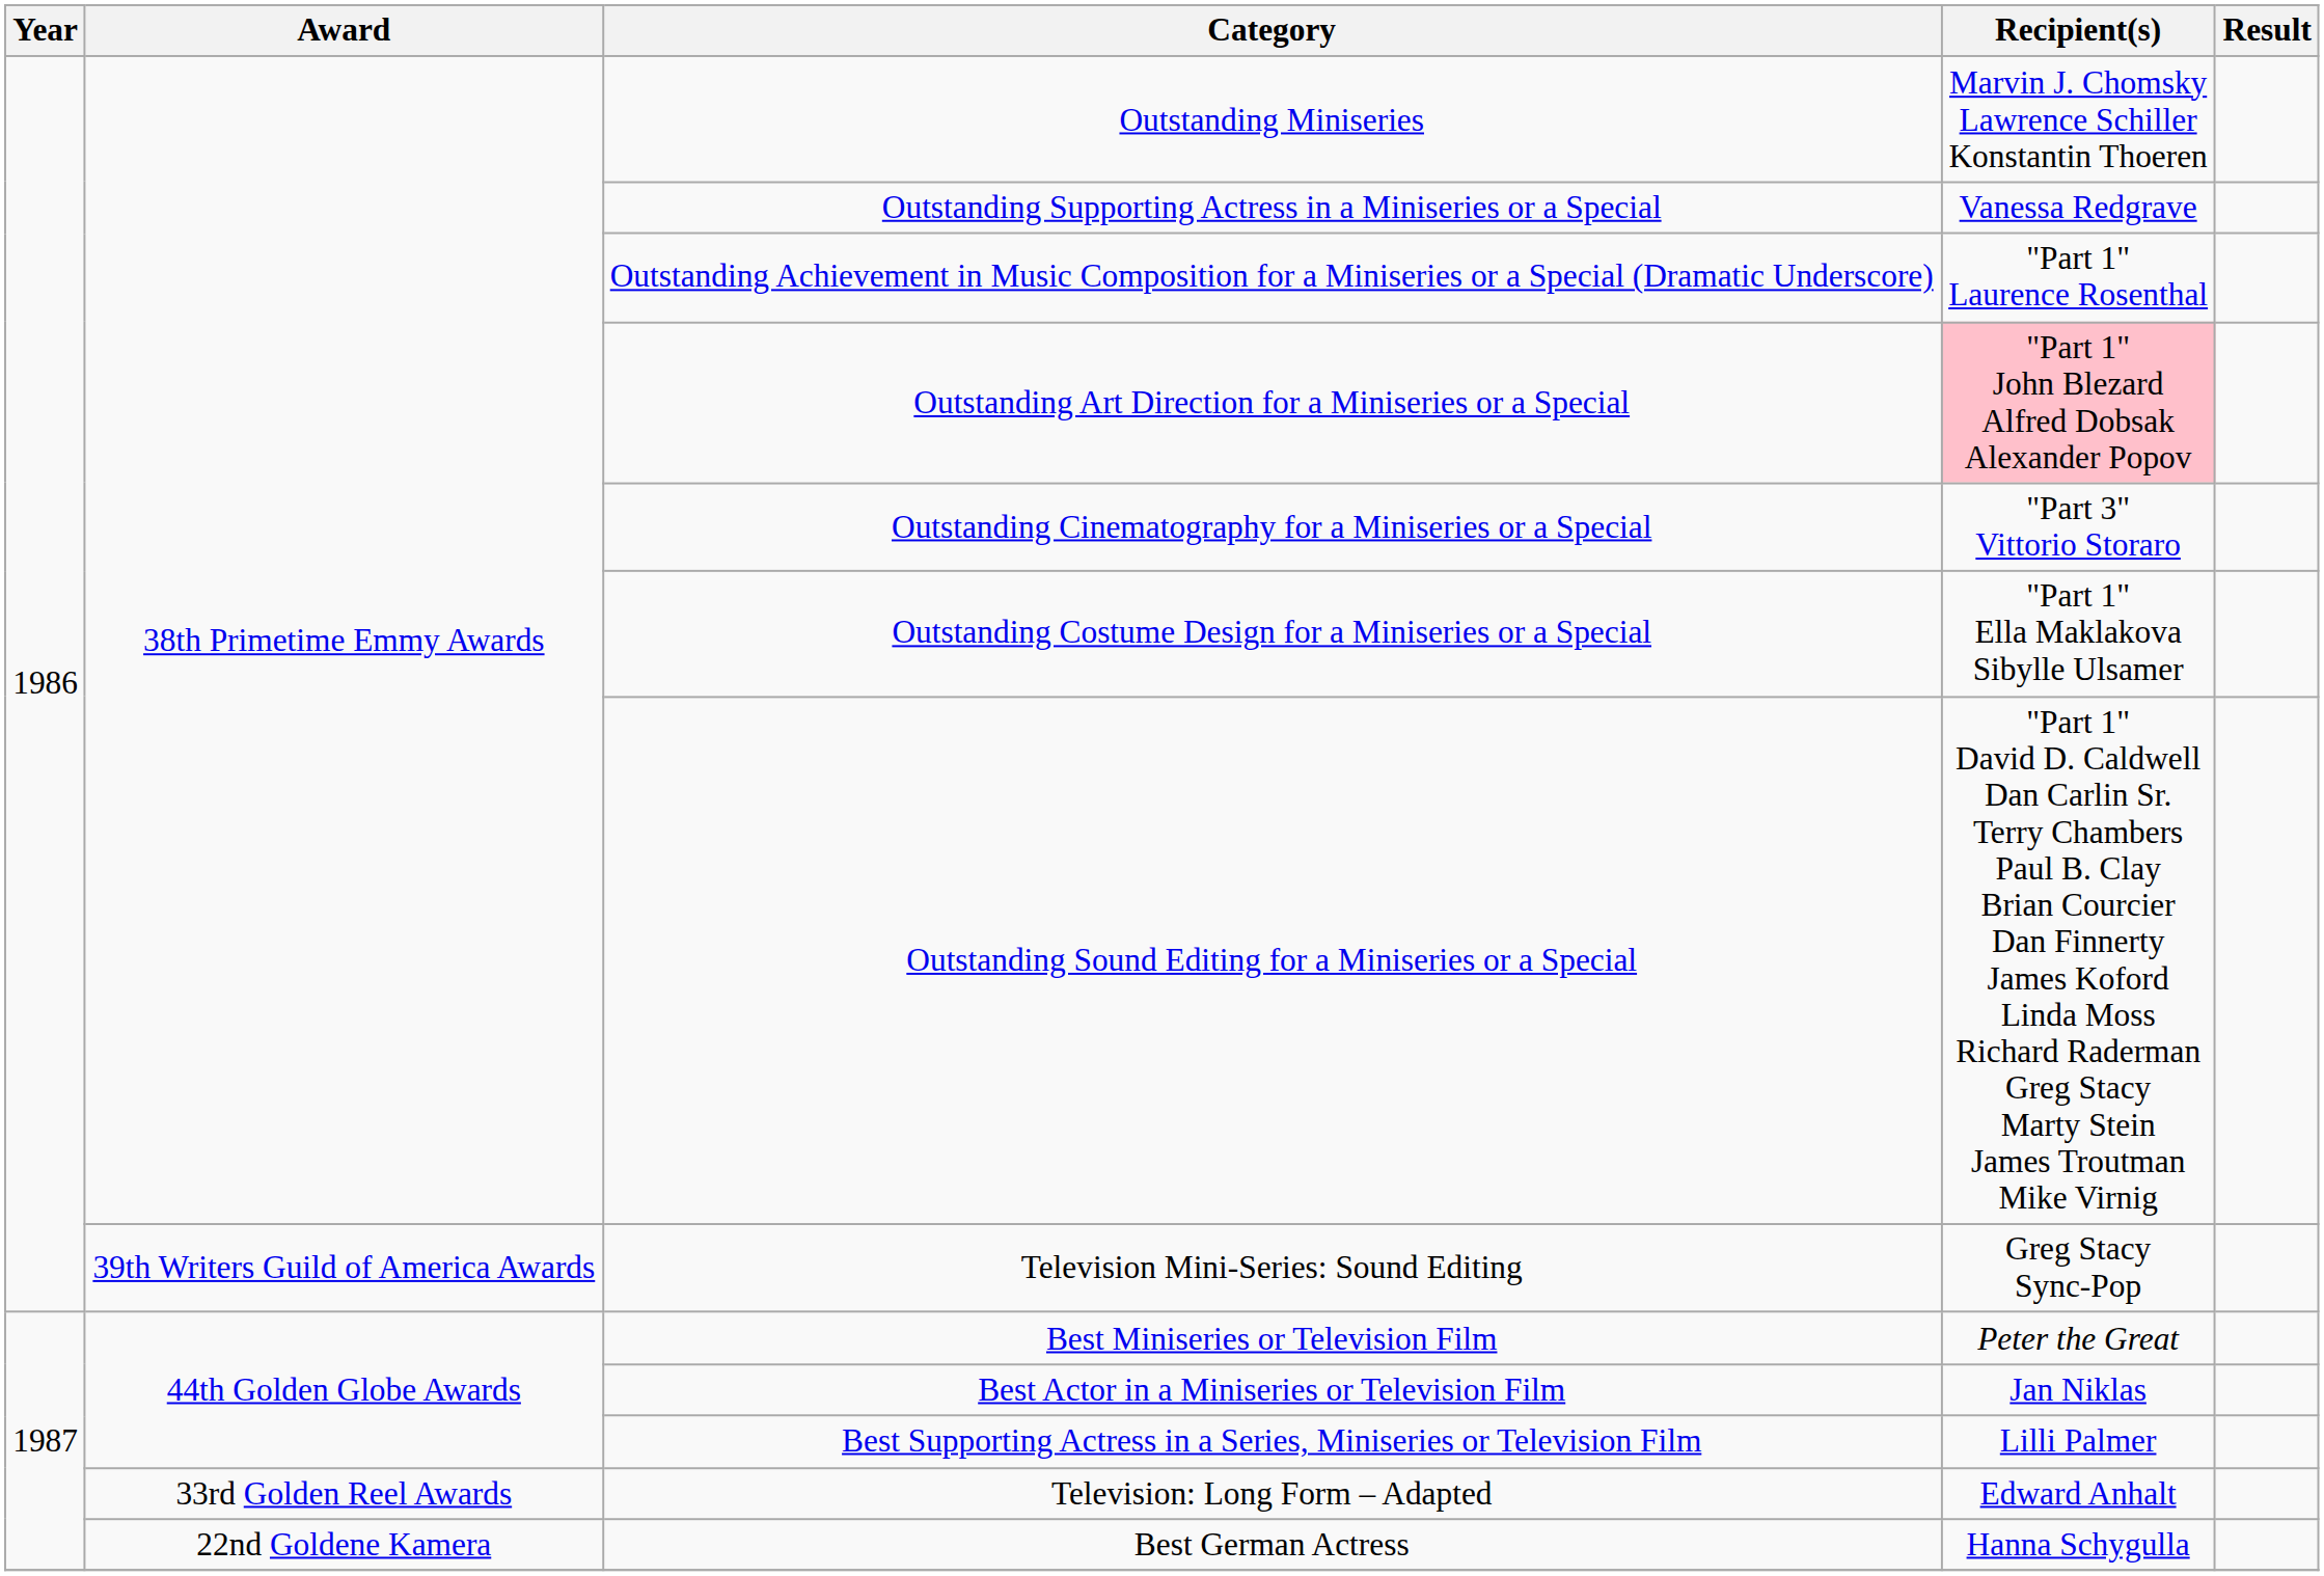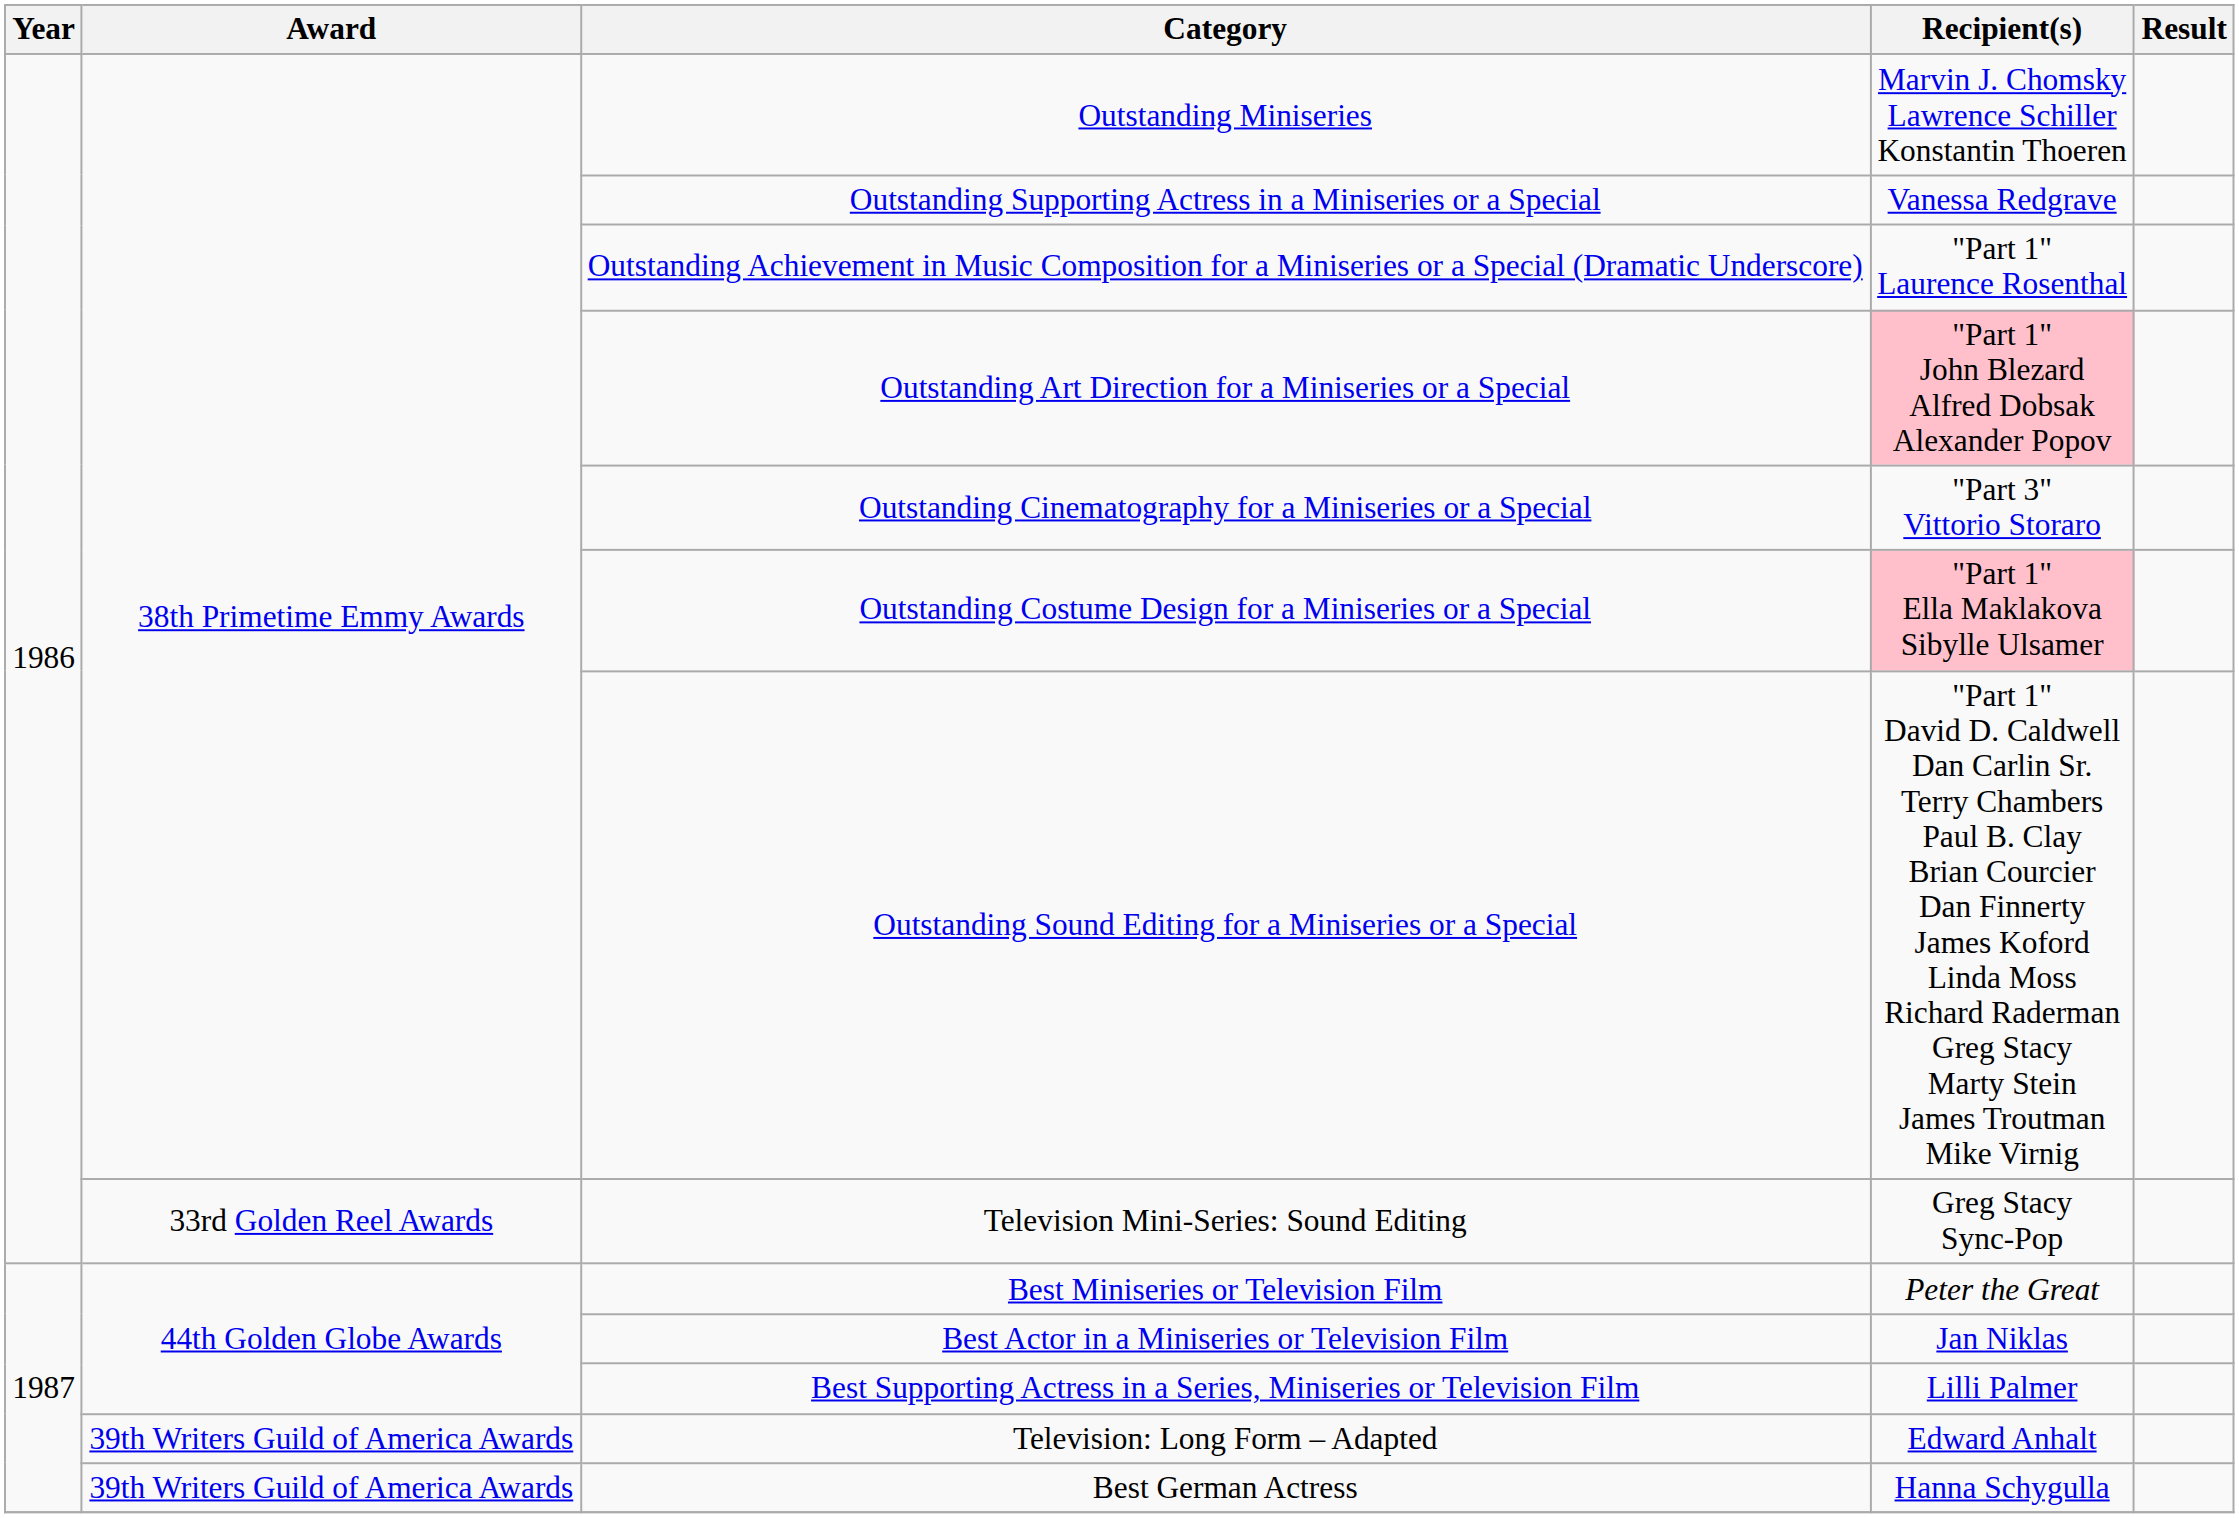Outstanding Costume Design for a Miniseries or a Special | Recipient(s): no background -> pink background
Television Mini-Series: Sound Editing | Award: 39th Writers Guild of America Awards -> 33rd Golden Reel Awards
Television: Long Form – Adapted | Award: 33rd Golden Reel Awards -> 39th Writers Guild of America Awards
Best German Actress | Award: 22nd Goldene Kamera -> 39th Writers Guild of America Awards
